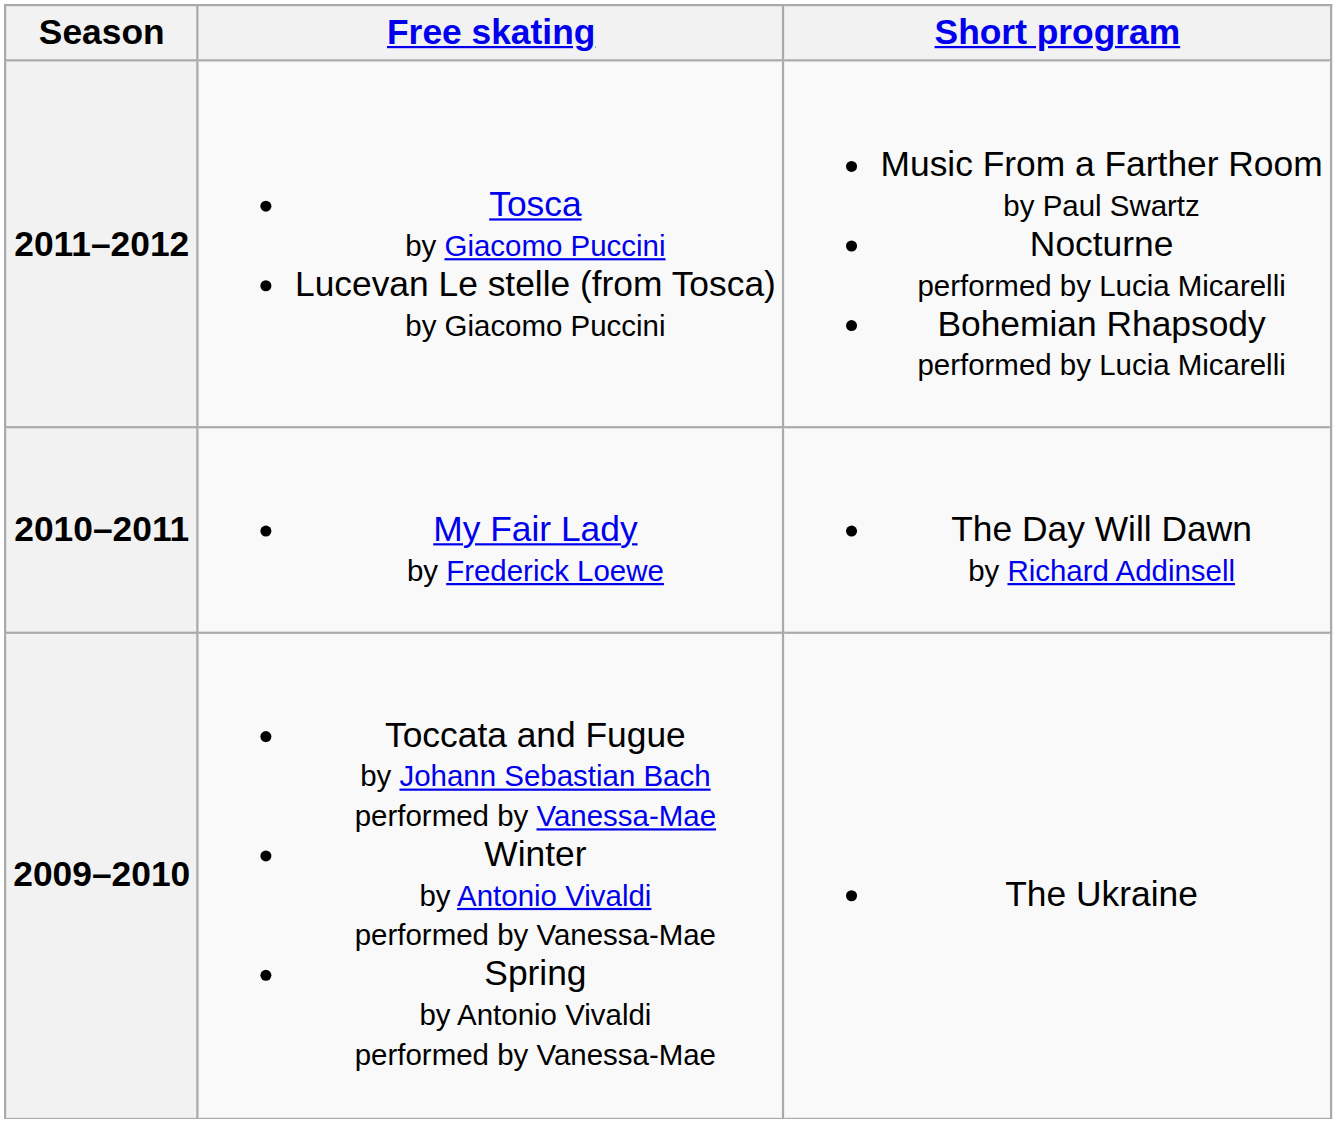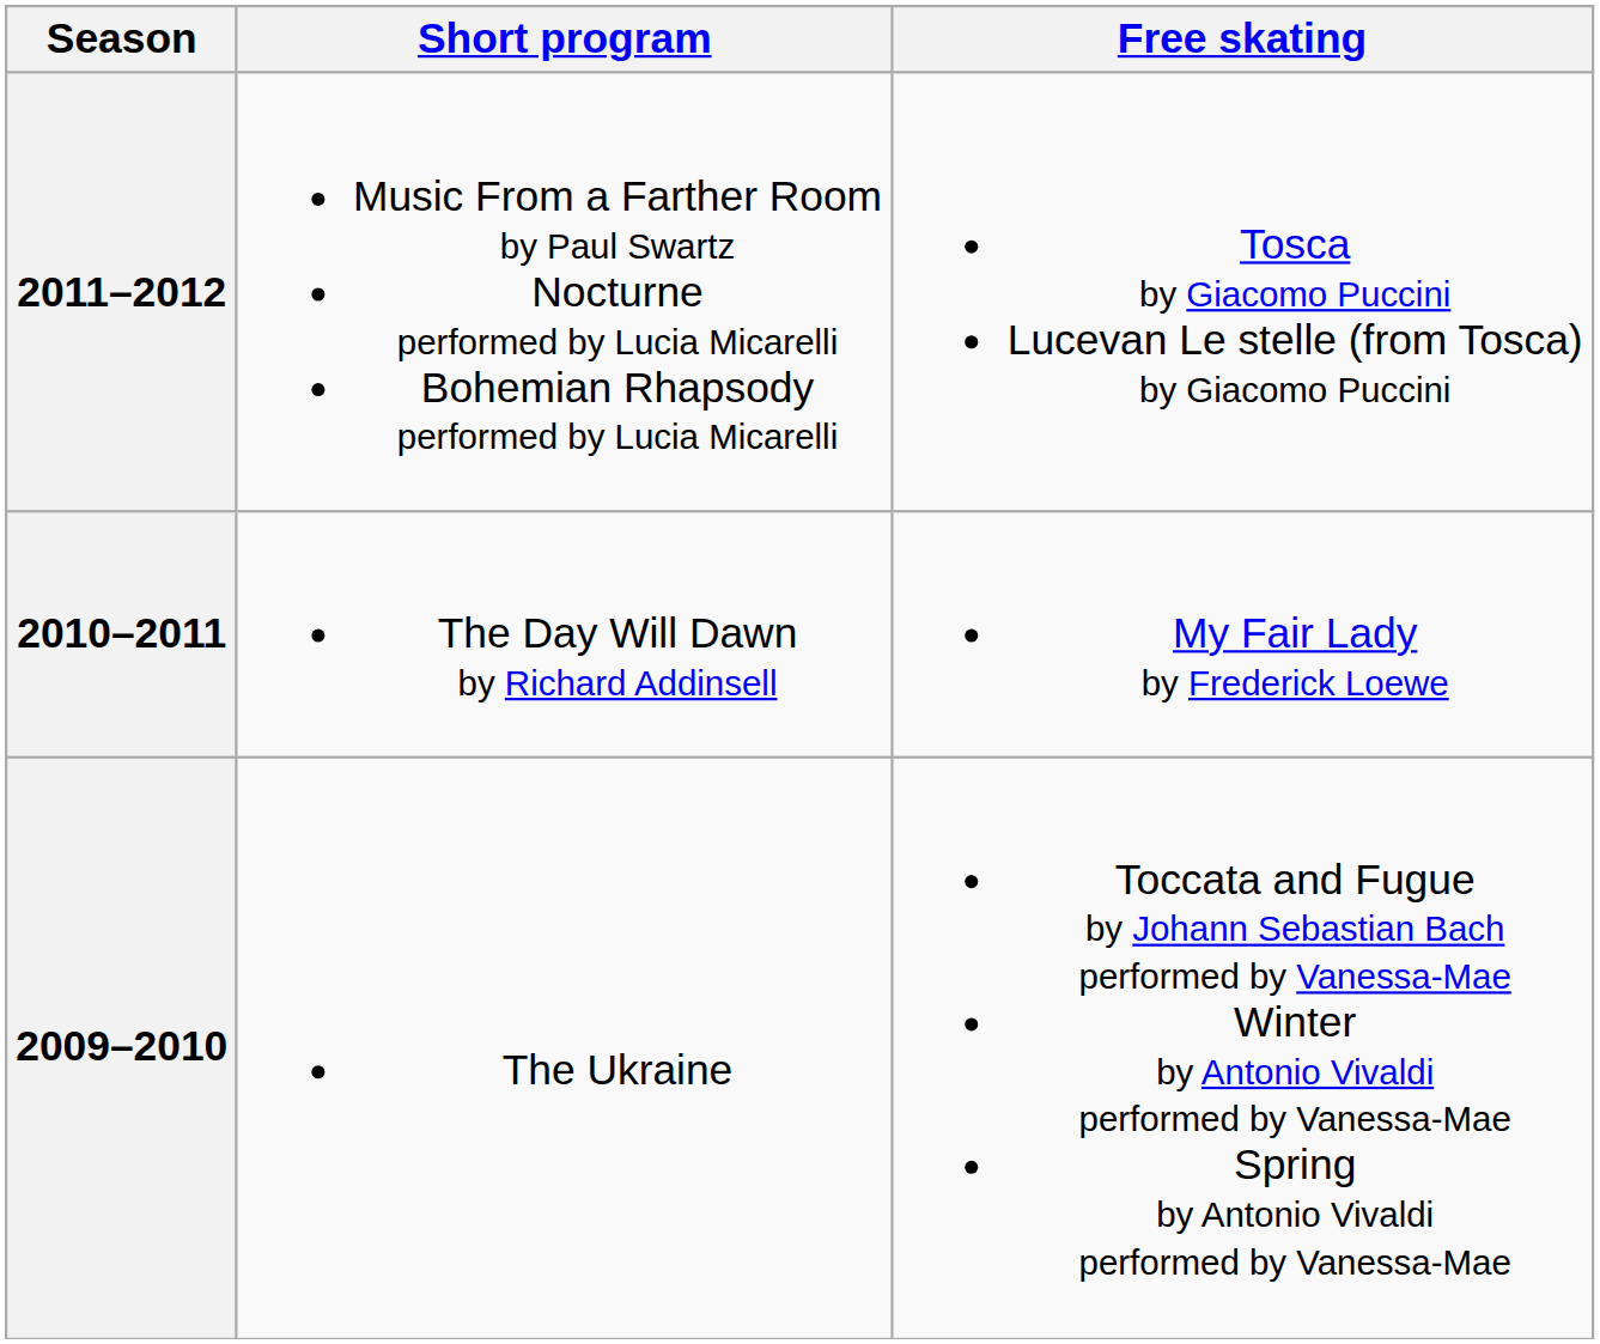columns swapped: Short program <-> Free skating
